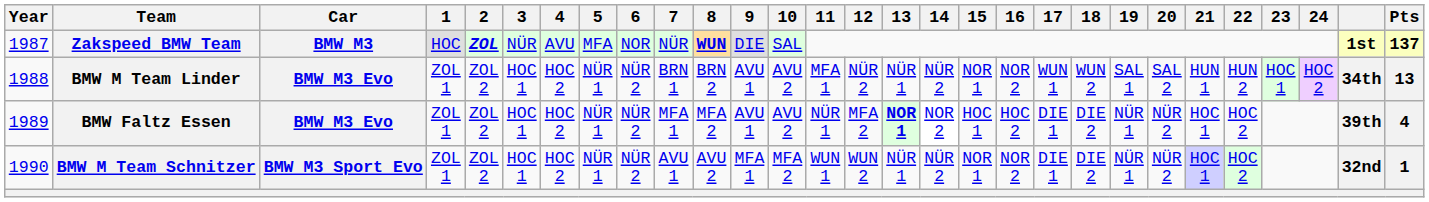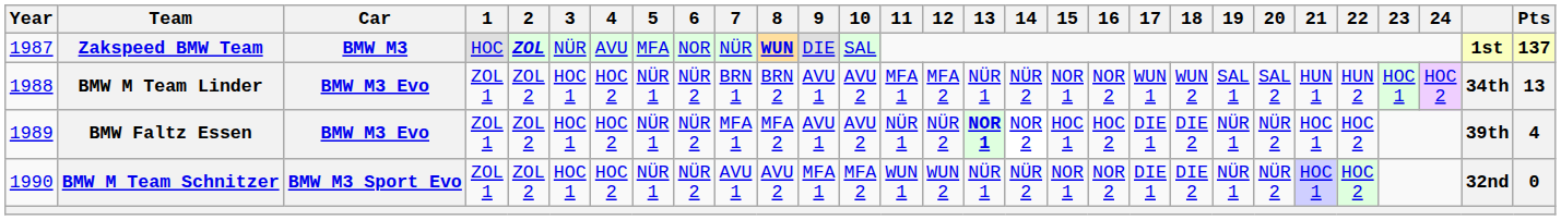BMW M Team Linder | 12: NÜR 2 -> MFA 2
BMW Faltz Essen | 12: MFA 2 -> NÜR 2
BMW M Team Schnitzer | Pts: 1 -> 0
